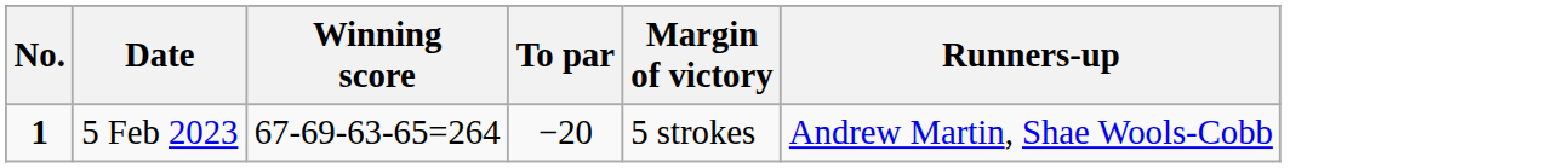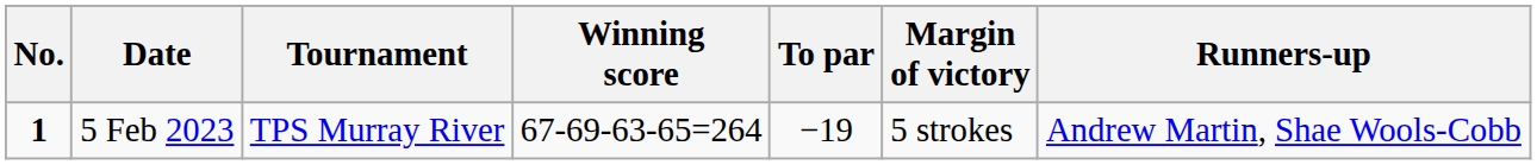+ column: Tournament | TPS Murray River
5 Feb 2023 | To par: −20 -> −19
